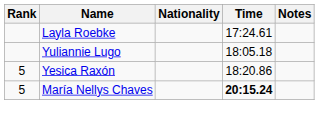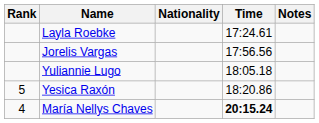+ row: Jorelis Vargas | 17:56.56
María Nellys Chaves | Rank: 5 -> 4
